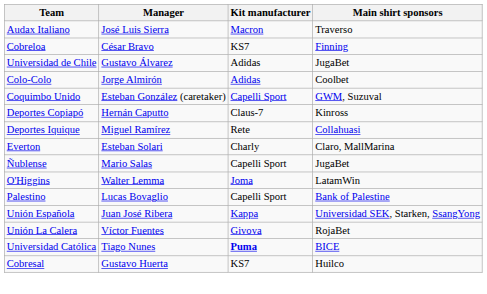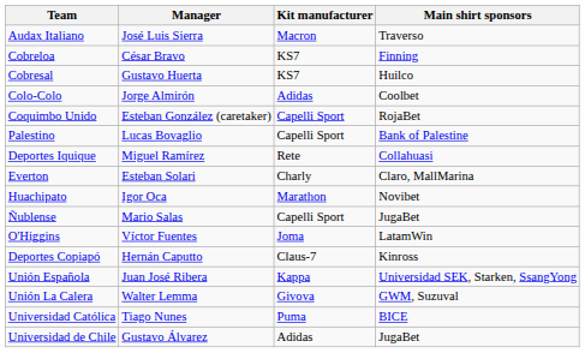rows swapped: Cobresal <-> Universidad de Chile
Coquimbo Unido | Main shirt sponsors: GWM, Suzuval -> RojaBet
rows swapped: Deportes Copiapó <-> Palestino
+ row: Huachipato | Igor Oca | Marathon | Novibet
O'Higgins | Manager: Walter Lemma -> Víctor Fuentes
Unión La Calera | Manager: Víctor Fuentes -> Walter Lemma
Unión La Calera | Main shirt sponsors: RojaBet -> GWM, Suzuval
Universidad Católica | Kit manufacturer: bold -> normal
